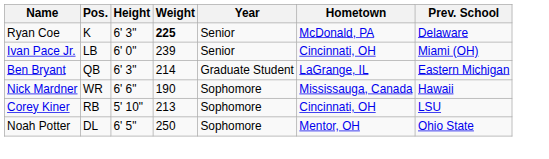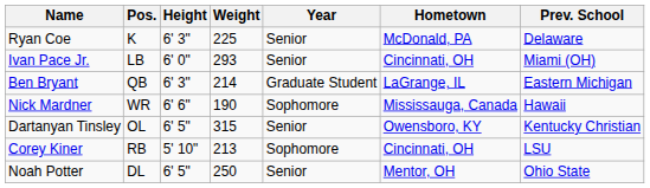Ryan Coe | Weight: bold -> normal
Ivan Pace Jr. | Weight: 239 -> 293
+ row: Dartanyan Tinsley | OL | 6' 5" | 315 | Senior | Owensboro, KY | Kentucky Christian
Noah Potter | Year: Sophomore -> Senior
